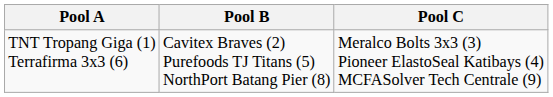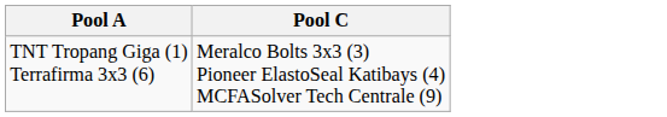- column: Pool B | Cavitex Braves (2) Purefoods TJ Titans (5) NorthPort Batang Pier (8)
